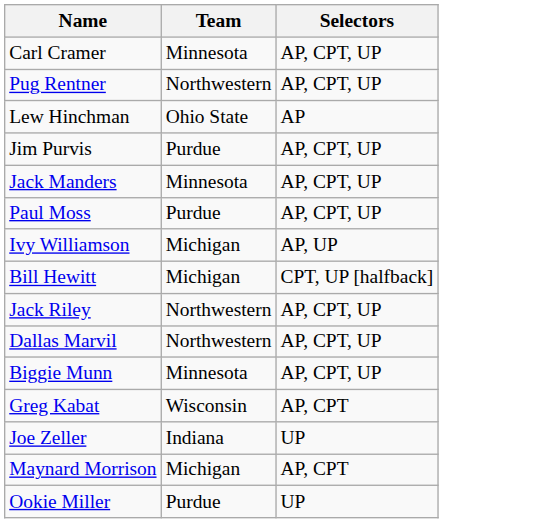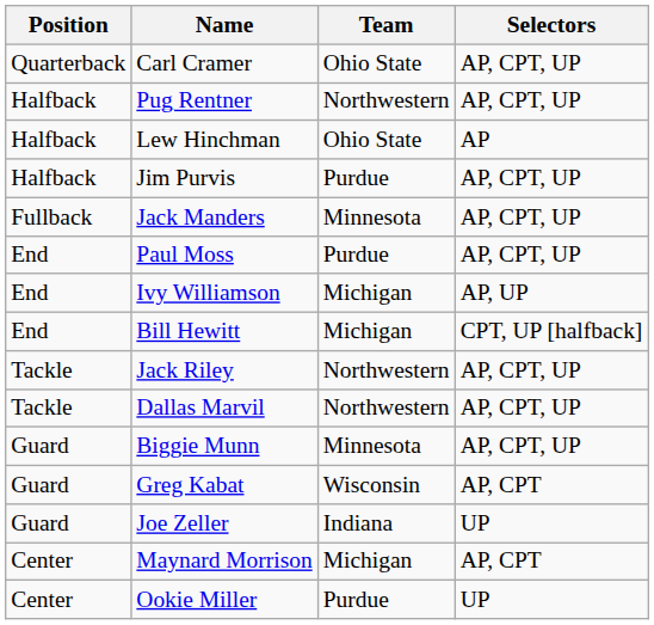+ column: Position | Quarterback | Halfback | Halfback | Halfback | Fullback | End | End | End | Tackle | Tackle | Guard | Guard | Guard | Center | Center
Carl Cramer | Team: Minnesota -> Ohio State
